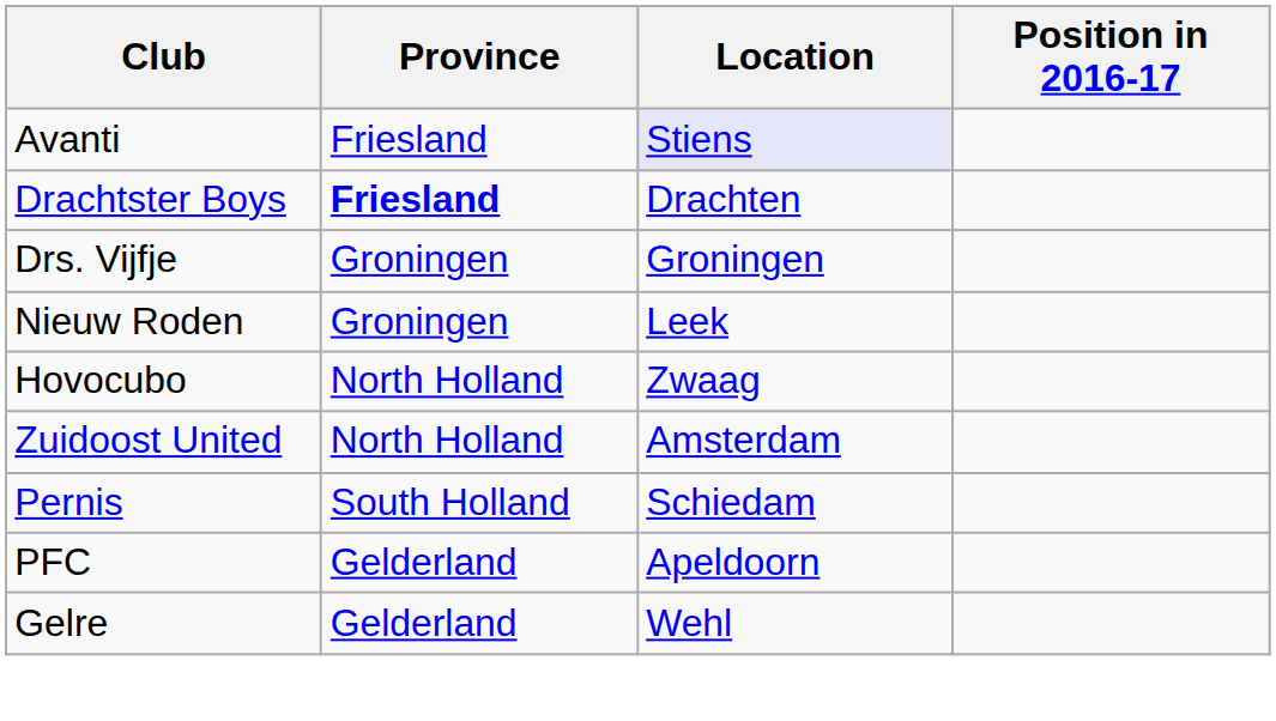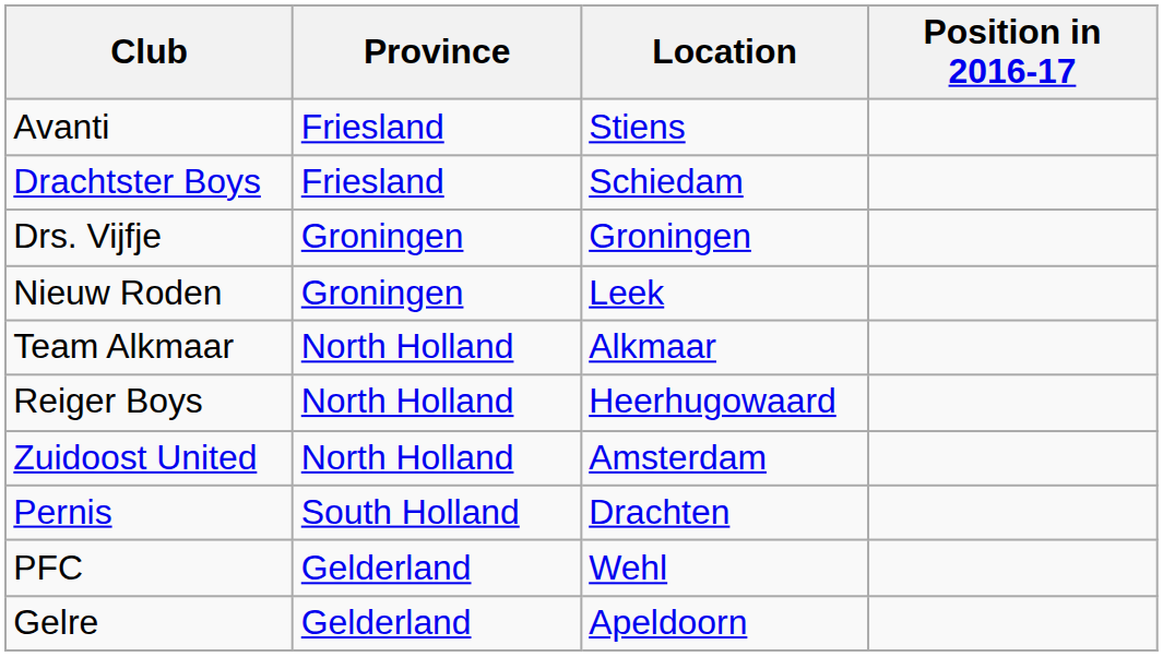Avanti | Location: lavender background -> no background
Drachtster Boys | Province: bold -> normal
Drachtster Boys | Location: Drachten -> Schiedam
- row: Hovocubo | North Holland | Zwaag
+ row: Team Alkmaar | North Holland | Alkmaar
+ row: Reiger Boys | North Holland | Heerhugowaard
Pernis | Location: Schiedam -> Drachten
PFC | Location: Apeldoorn -> Wehl
Gelre | Location: Wehl -> Apeldoorn
